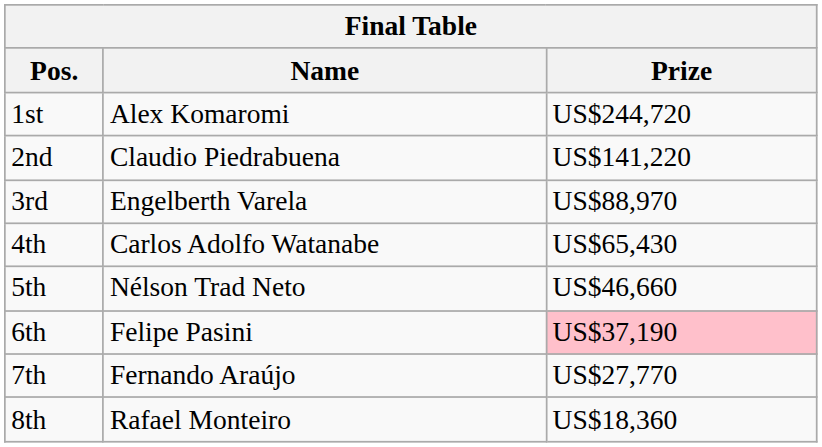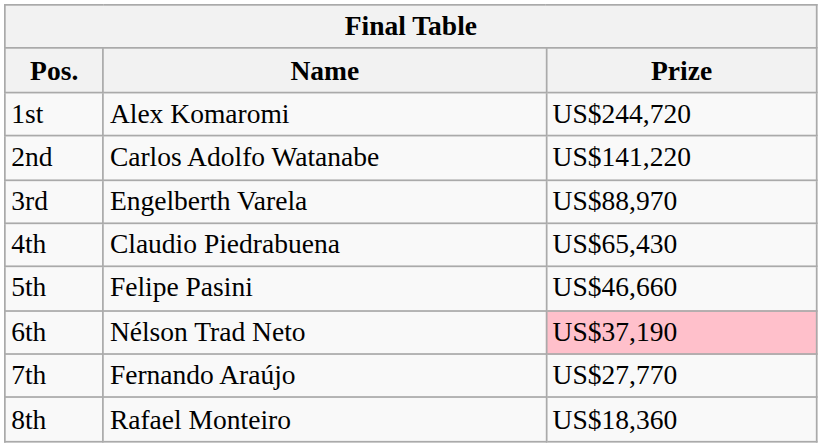2nd | Name: Claudio Piedrabuena -> Carlos Adolfo Watanabe
4th | Name: Carlos Adolfo Watanabe -> Claudio Piedrabuena
5th | Name: Nélson Trad Neto -> Felipe Pasini
6th | Name: Felipe Pasini -> Nélson Trad Neto
